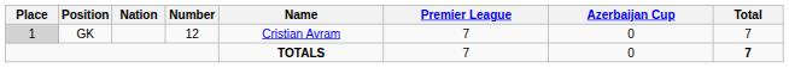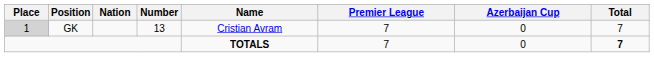GK | Number: 12 -> 13
